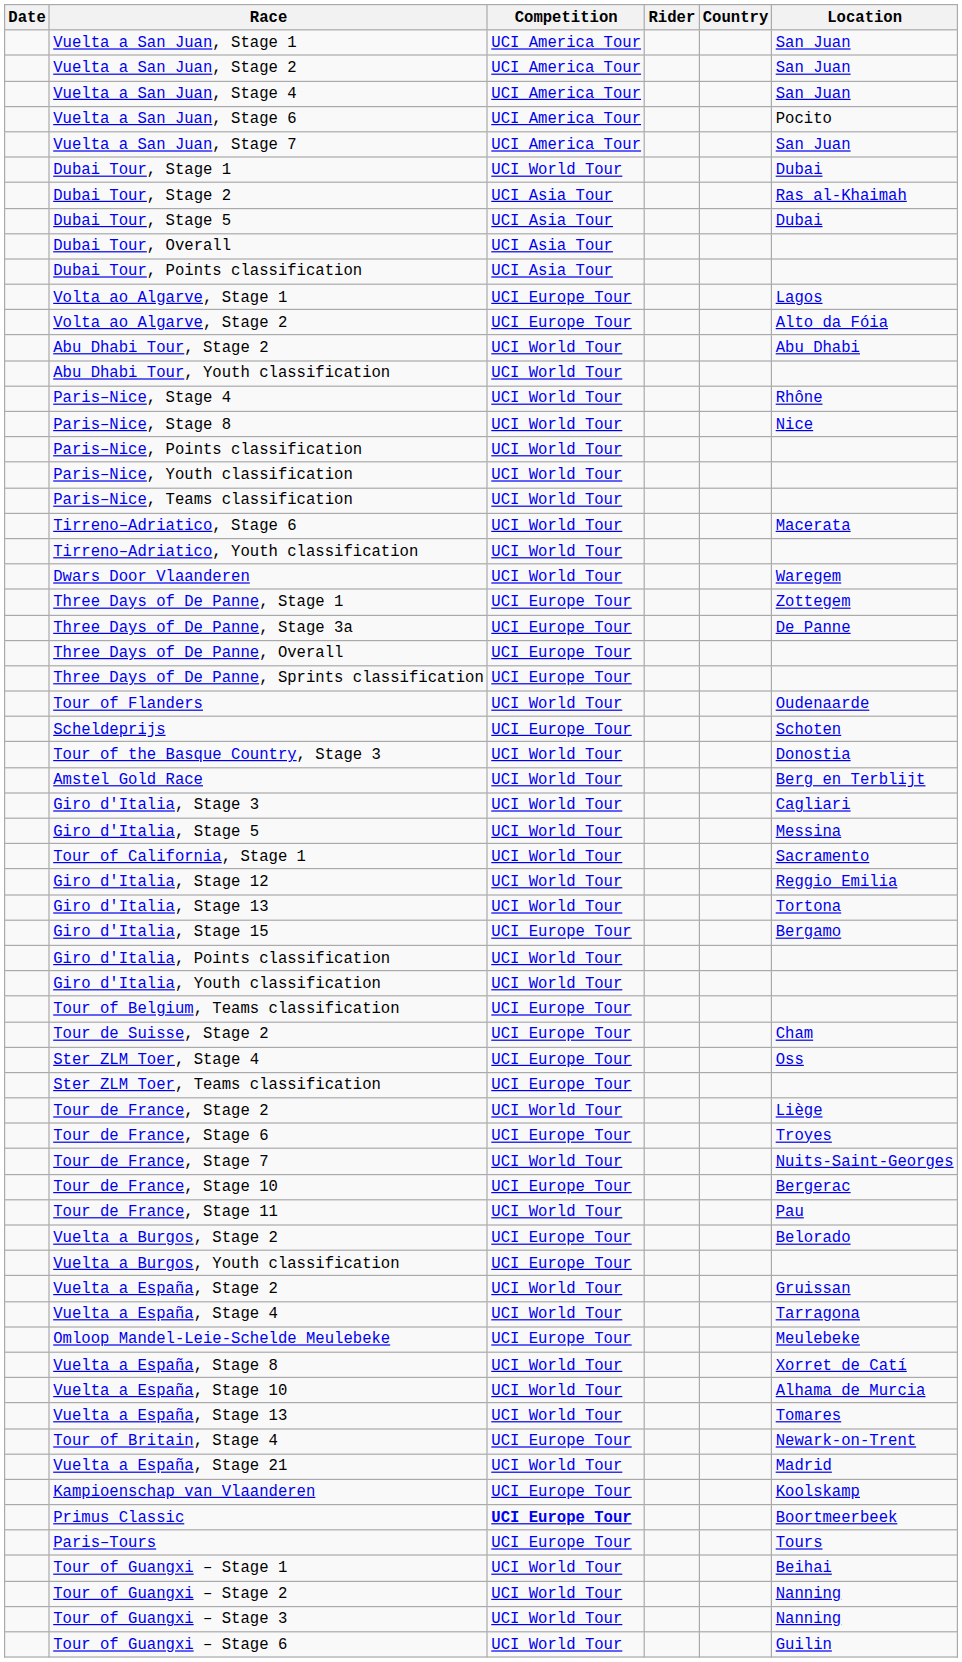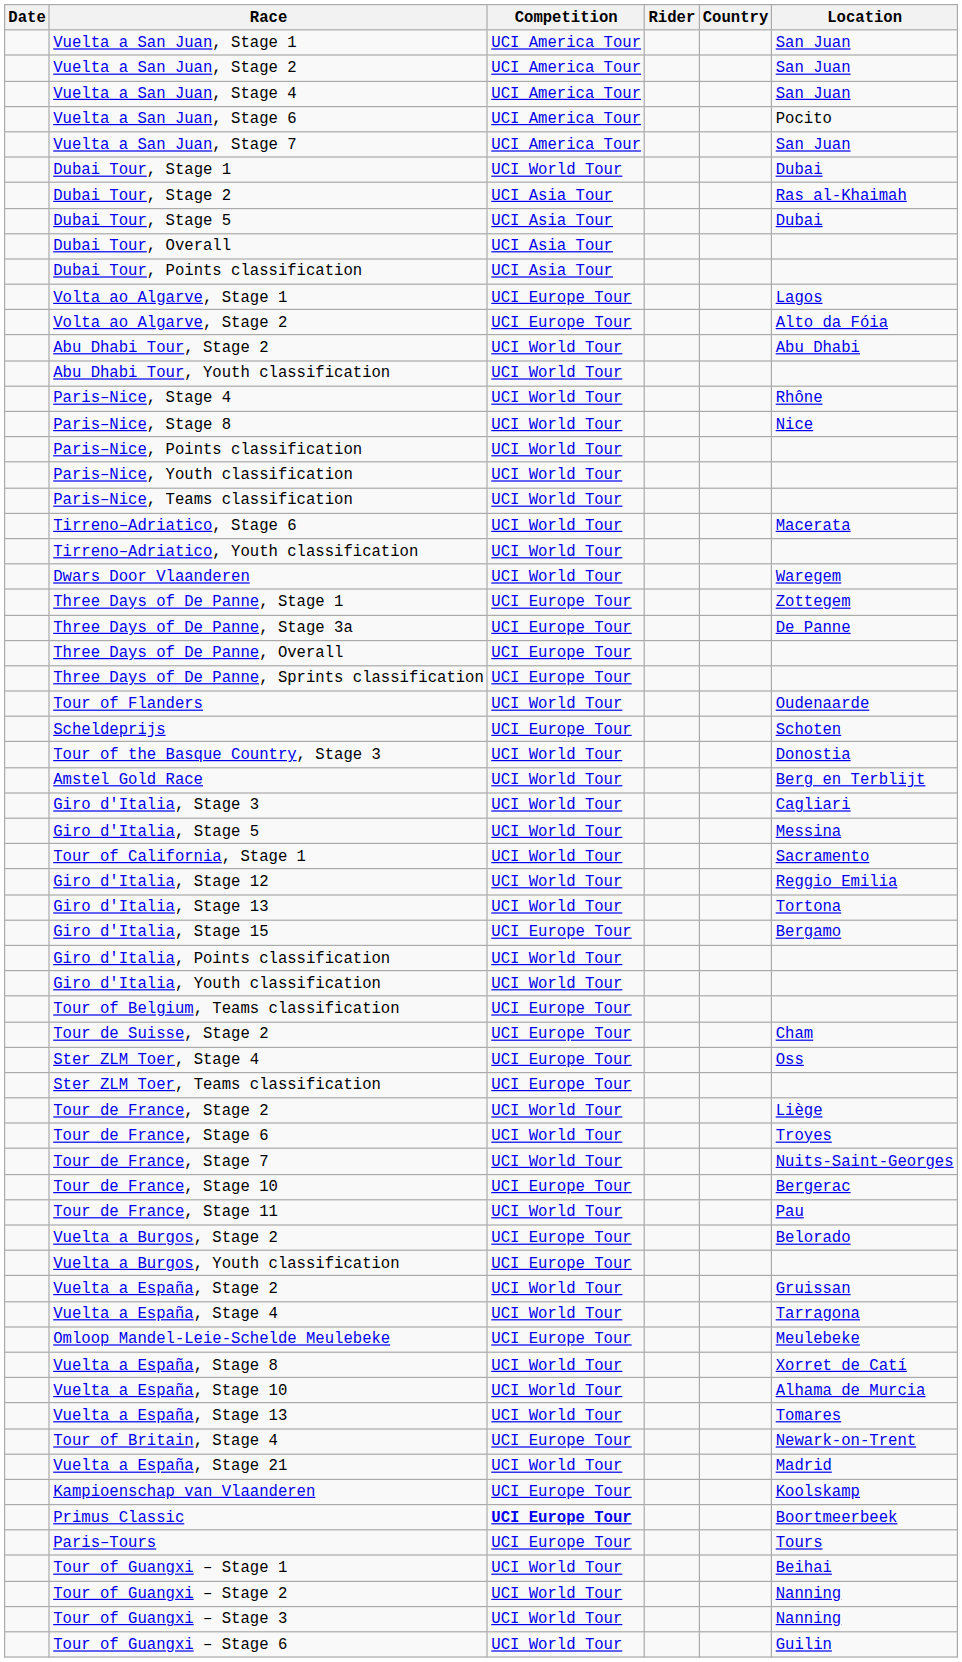Tour de France, Stage 6 | Competition: UCI Europe Tour -> UCI World Tour
